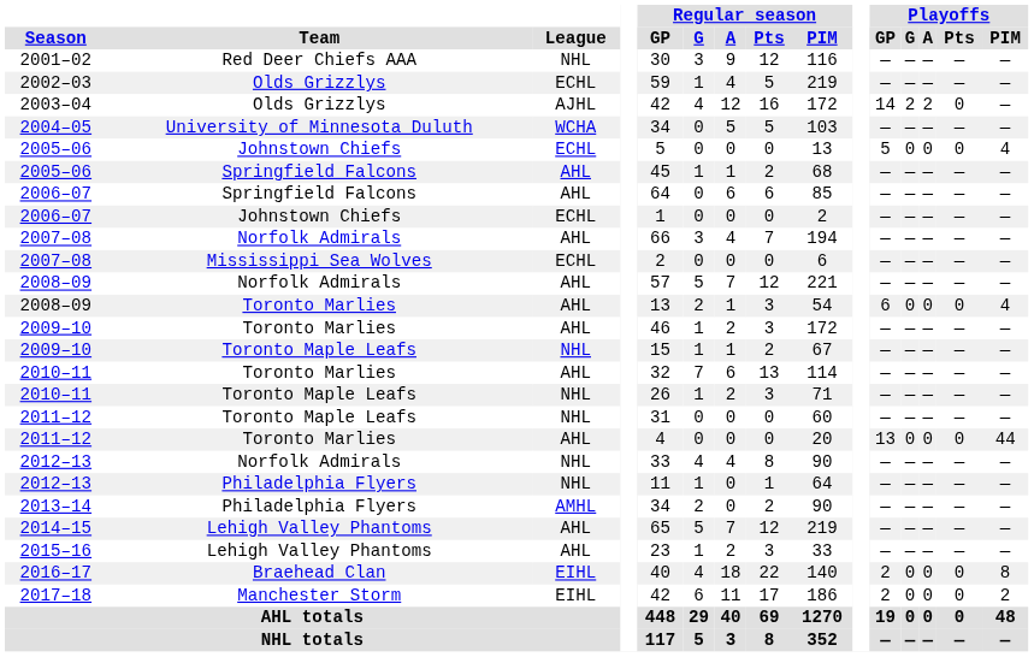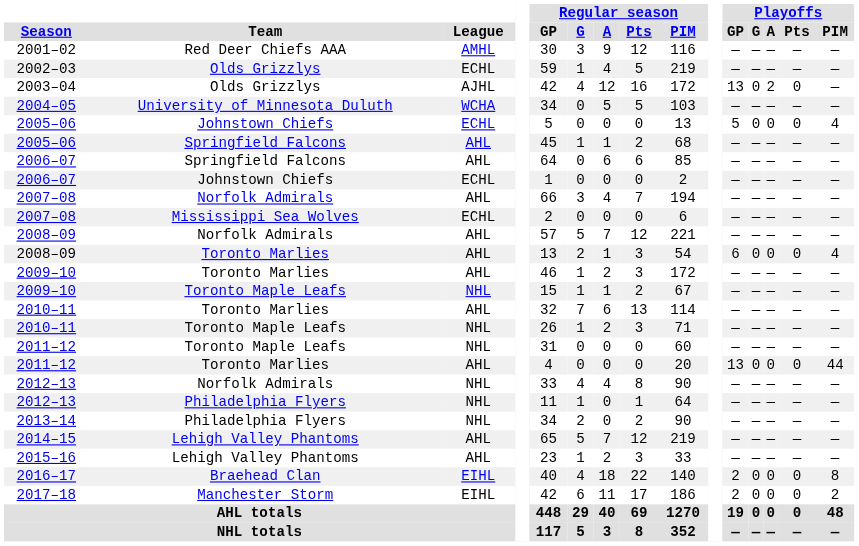2001–02 | League: NHL -> AMHL
2003–04 | Playoffs / GP: 14 -> 13
2003–04 | Playoffs / G: 2 -> 0
2013–14 | League: AMHL -> NHL
